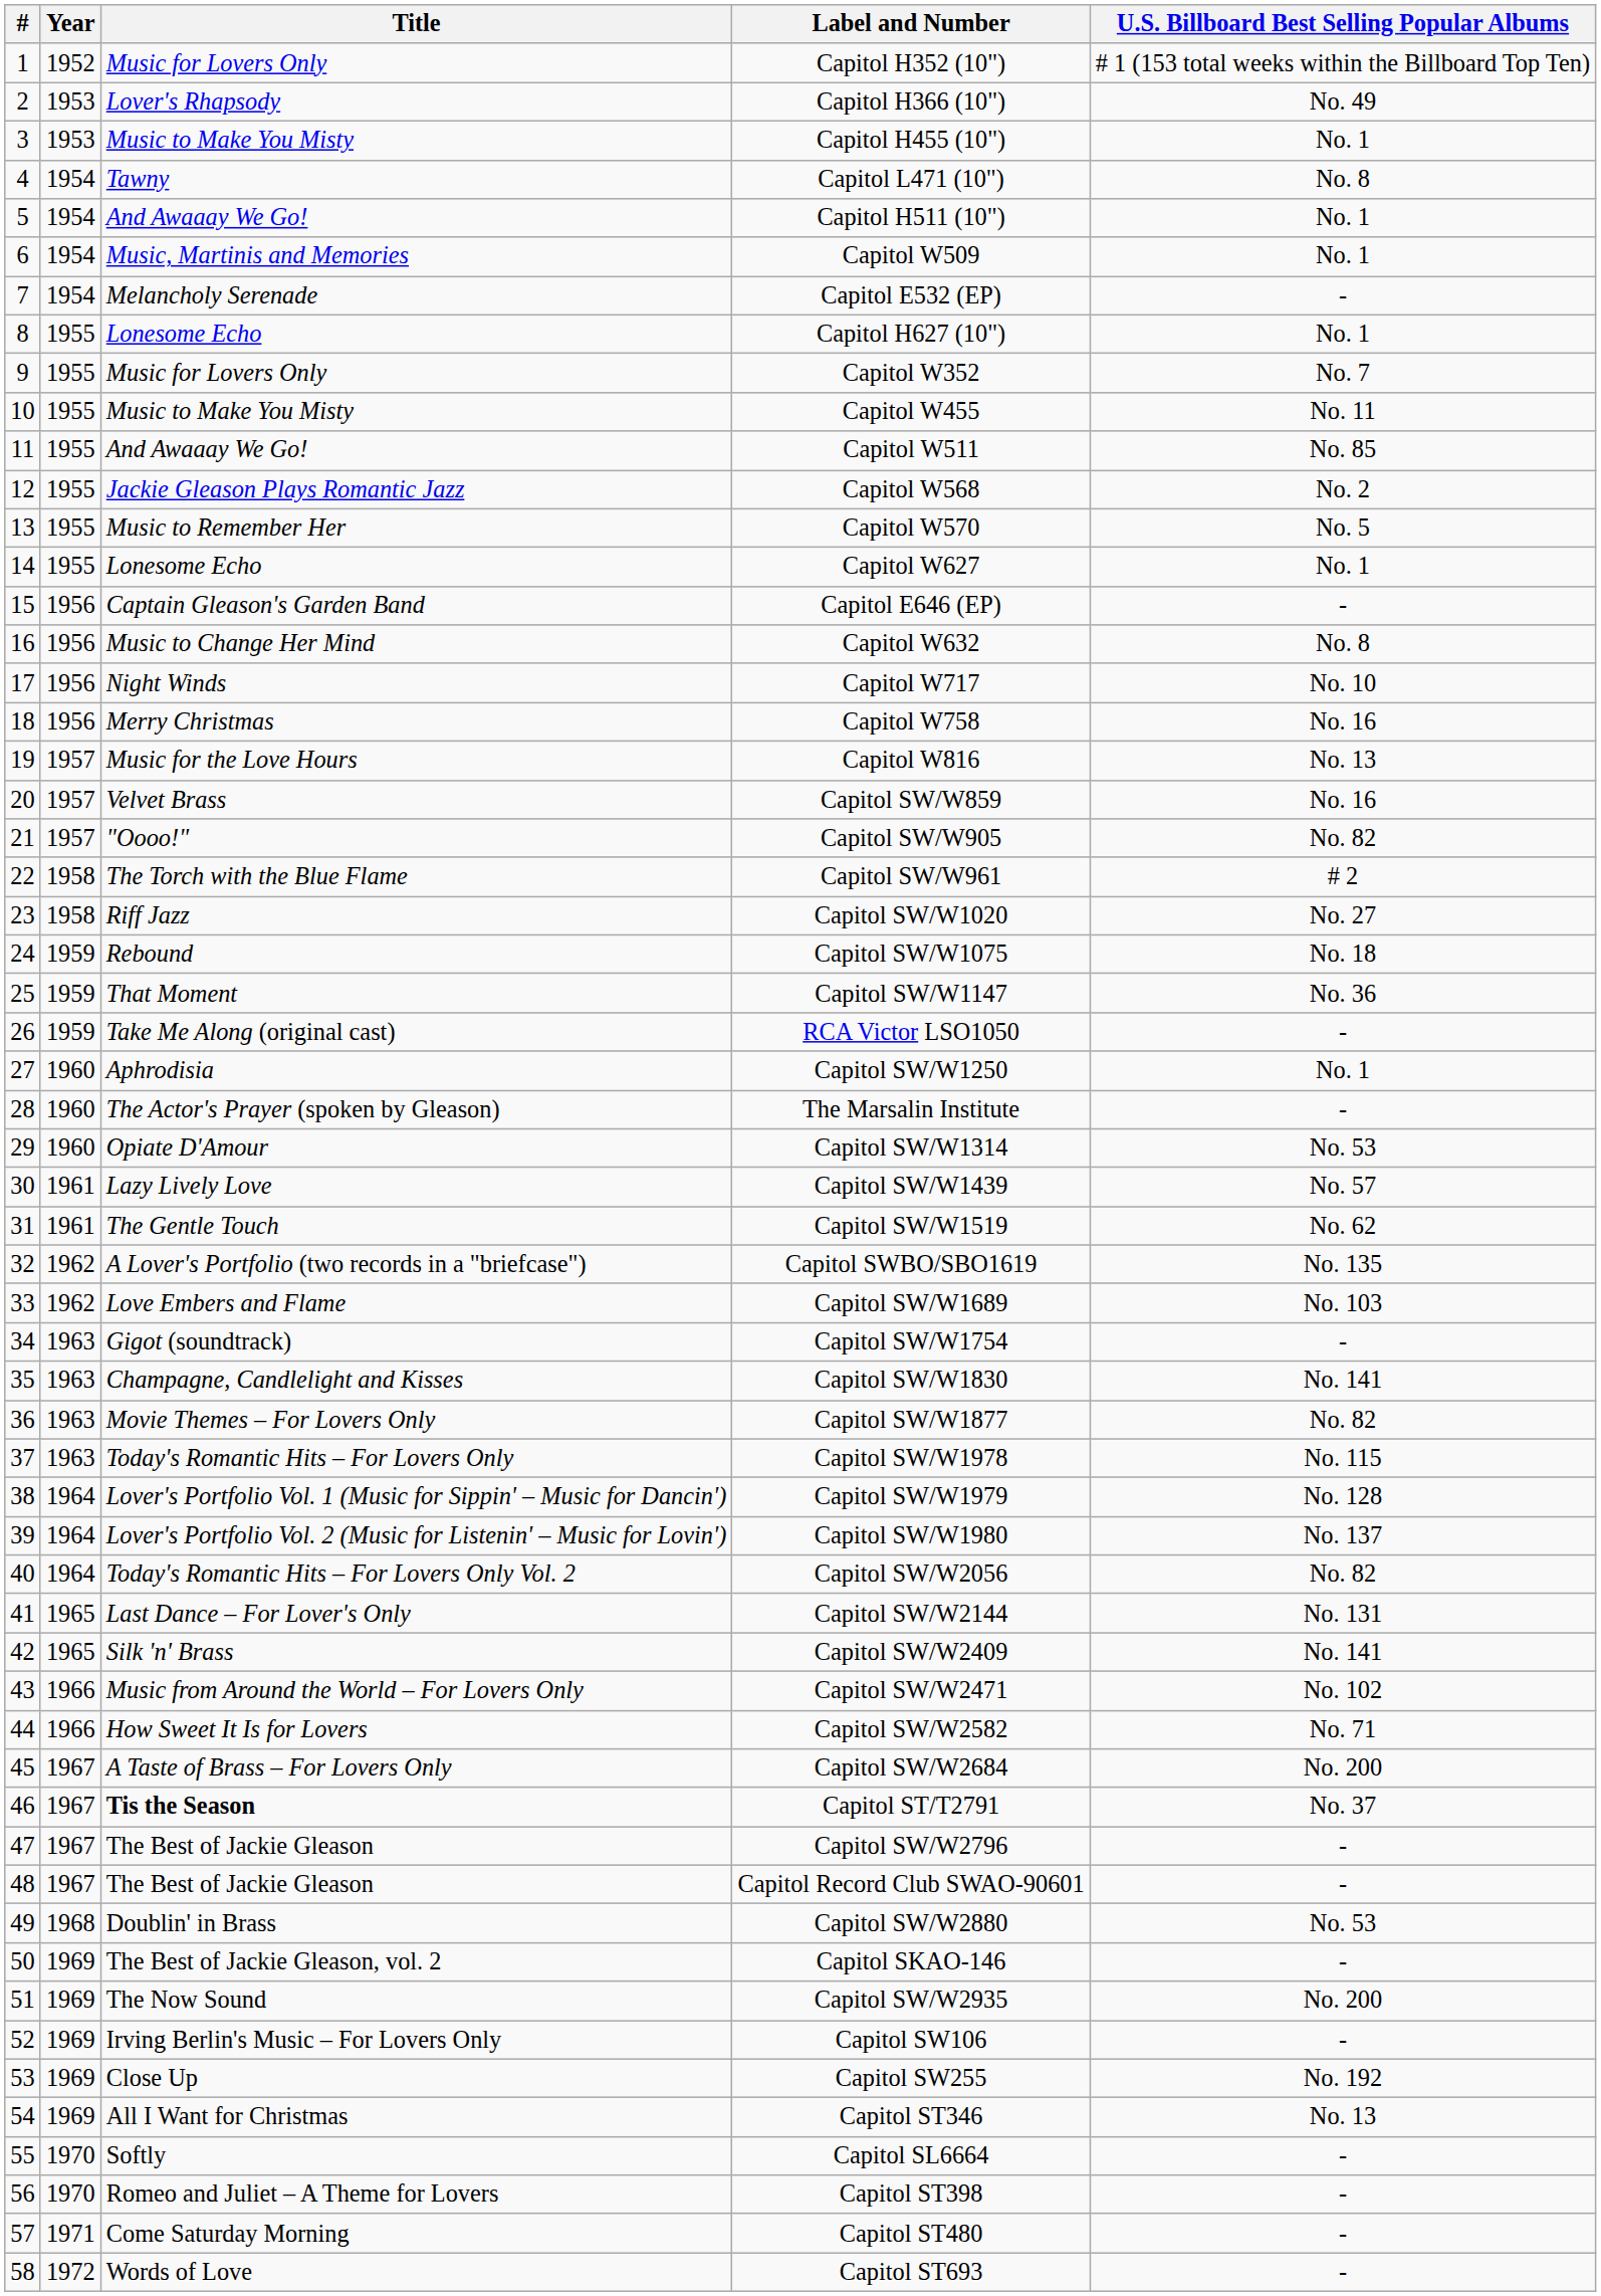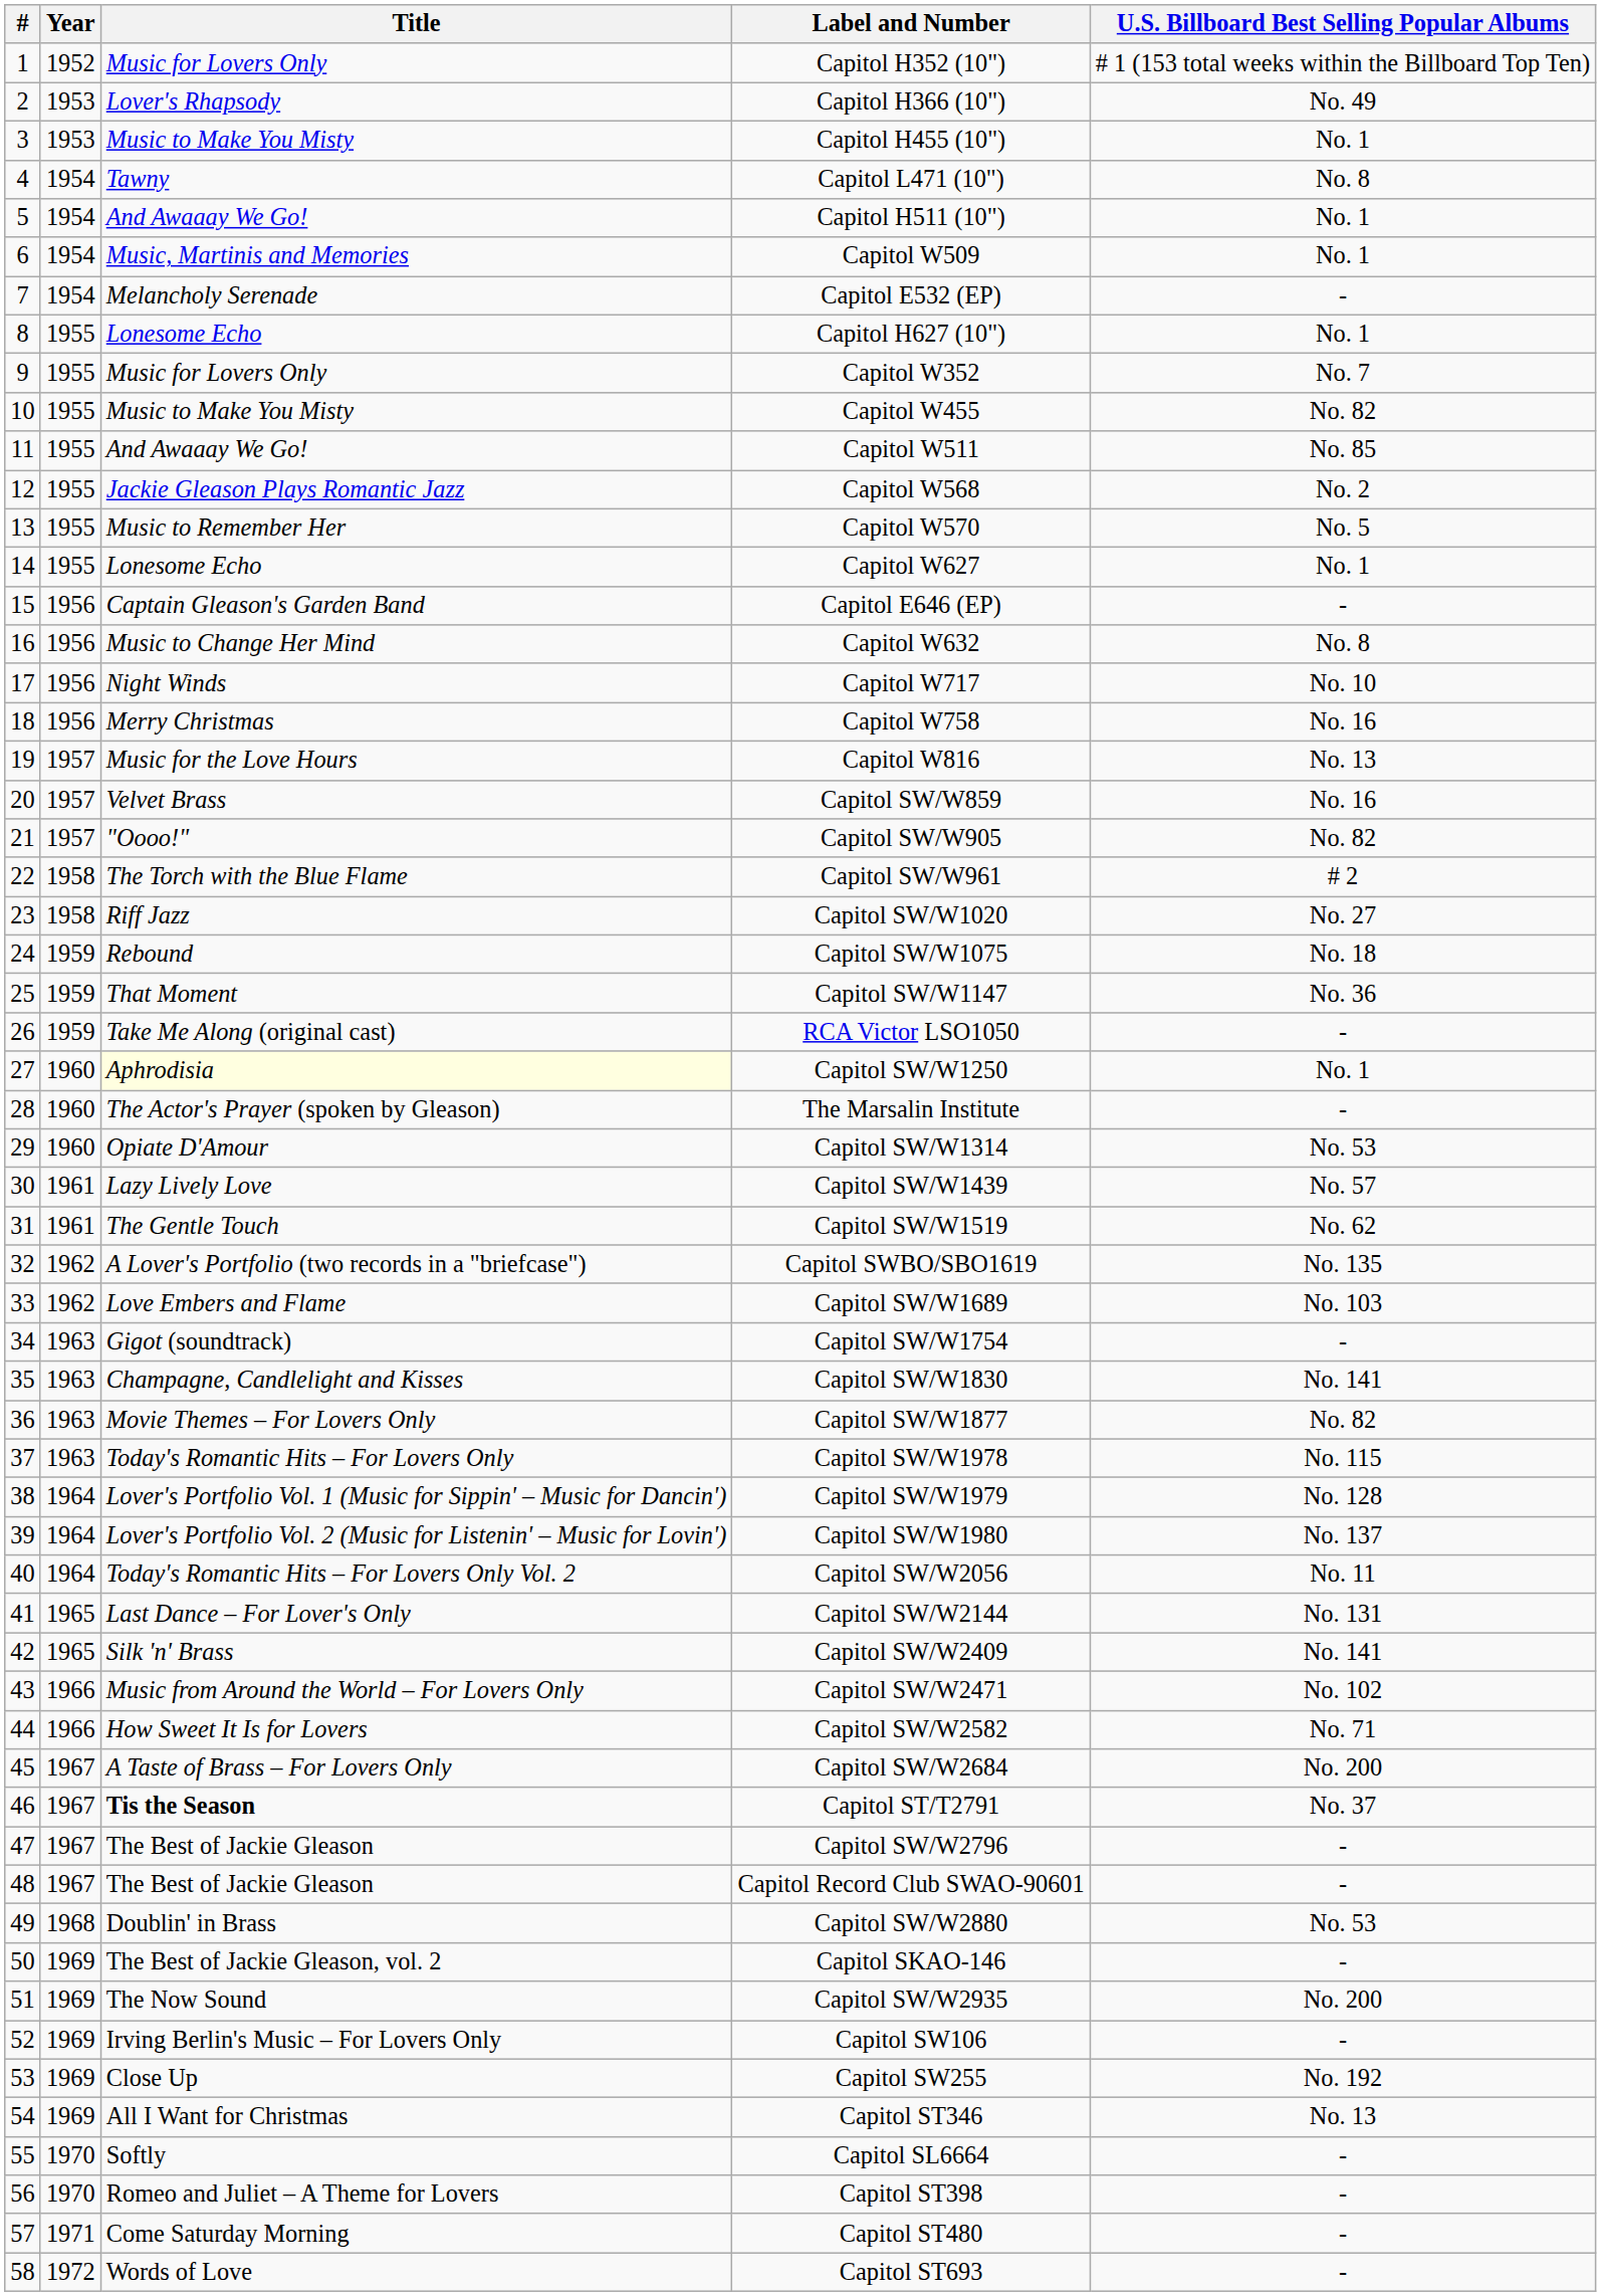Capitol W455 | U.S. Billboard Best Selling Popular Albums: No. 11 -> No. 82
Capitol SW/W1250 | Title: no background -> lightyellow background
Capitol SW/W2056 | U.S. Billboard Best Selling Popular Albums: No. 82 -> No. 11
